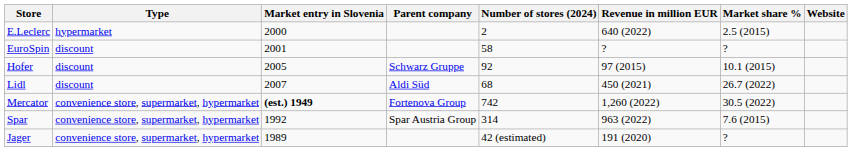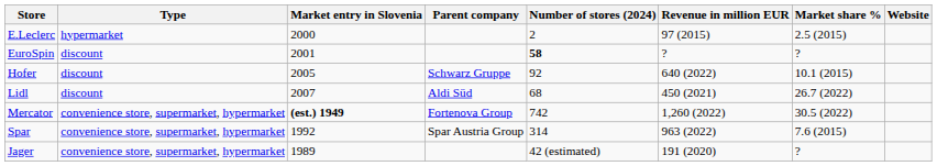E.Leclerc | Revenue in million EUR: 640 (2022) -> 97 (2015)
EuroSpin | Number of stores (2024): normal -> bold
Hofer | Revenue in million EUR: 97 (2015) -> 640 (2022)
